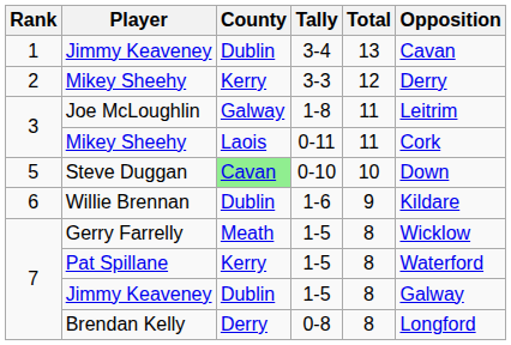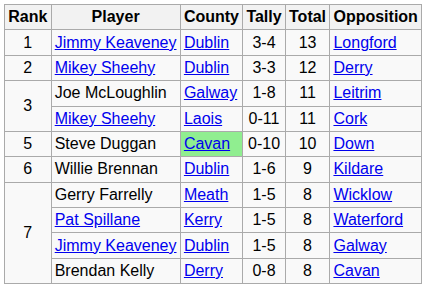Jimmy Keaveney / 3-4 | Opposition: Cavan -> Longford
Mikey Sheehy / 3-3 | County: Kerry -> Dublin
Brendan Kelly | Opposition: Longford -> Cavan
